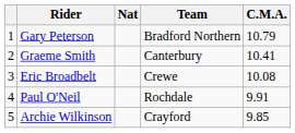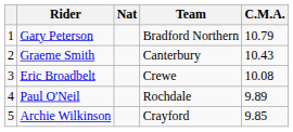Graeme Smith | C.M.A.: 10.41 -> 10.43
Paul O'Neil | C.M.A.: 9.91 -> 9.89
